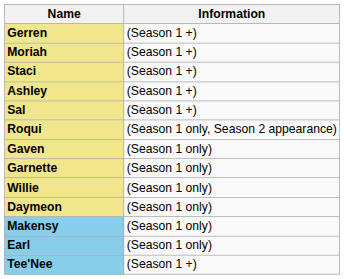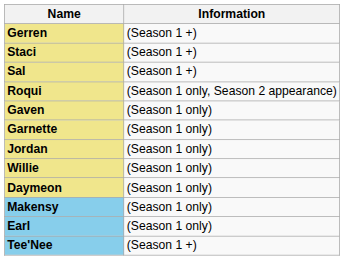- row: Moriah | (Season 1 +)
- row: Ashley | (Season 1 +)
+ row: Jordan | (Season 1 only)
